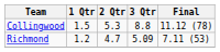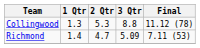Collingwood | 1 Qtr: 1.5 -> 1.3
Richmond | 1 Qtr: 1.2 -> 1.4
